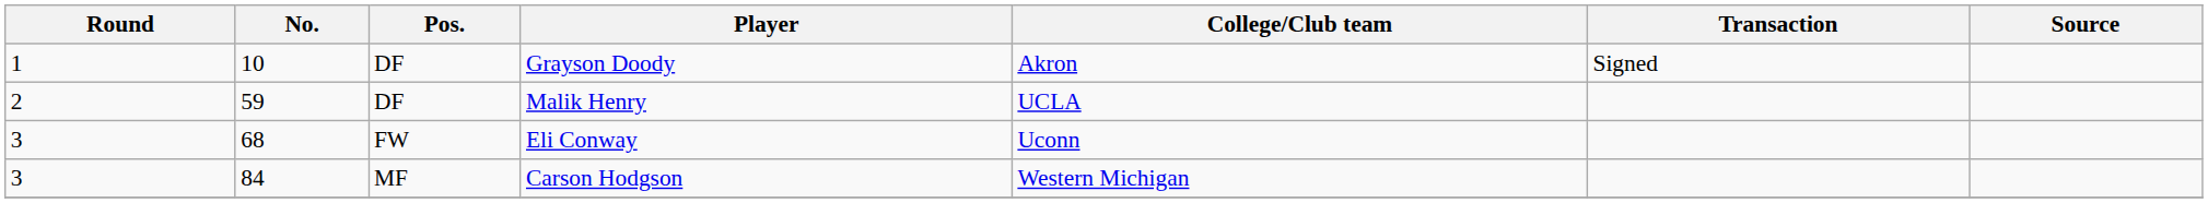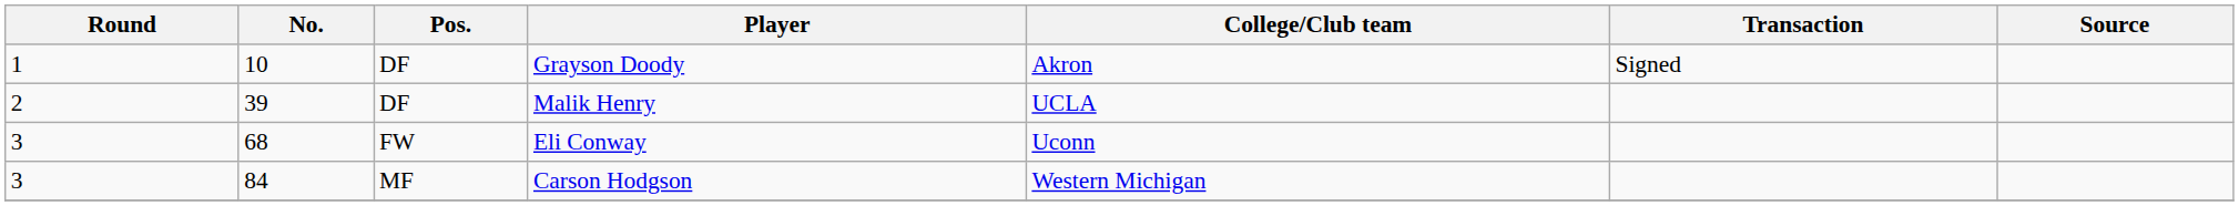Malik Henry | No.: 59 -> 39
